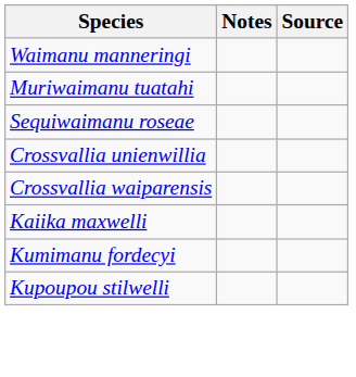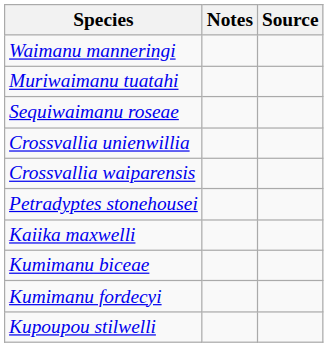+ row: Petradyptes stonehousei
+ row: Kumimanu biceae
